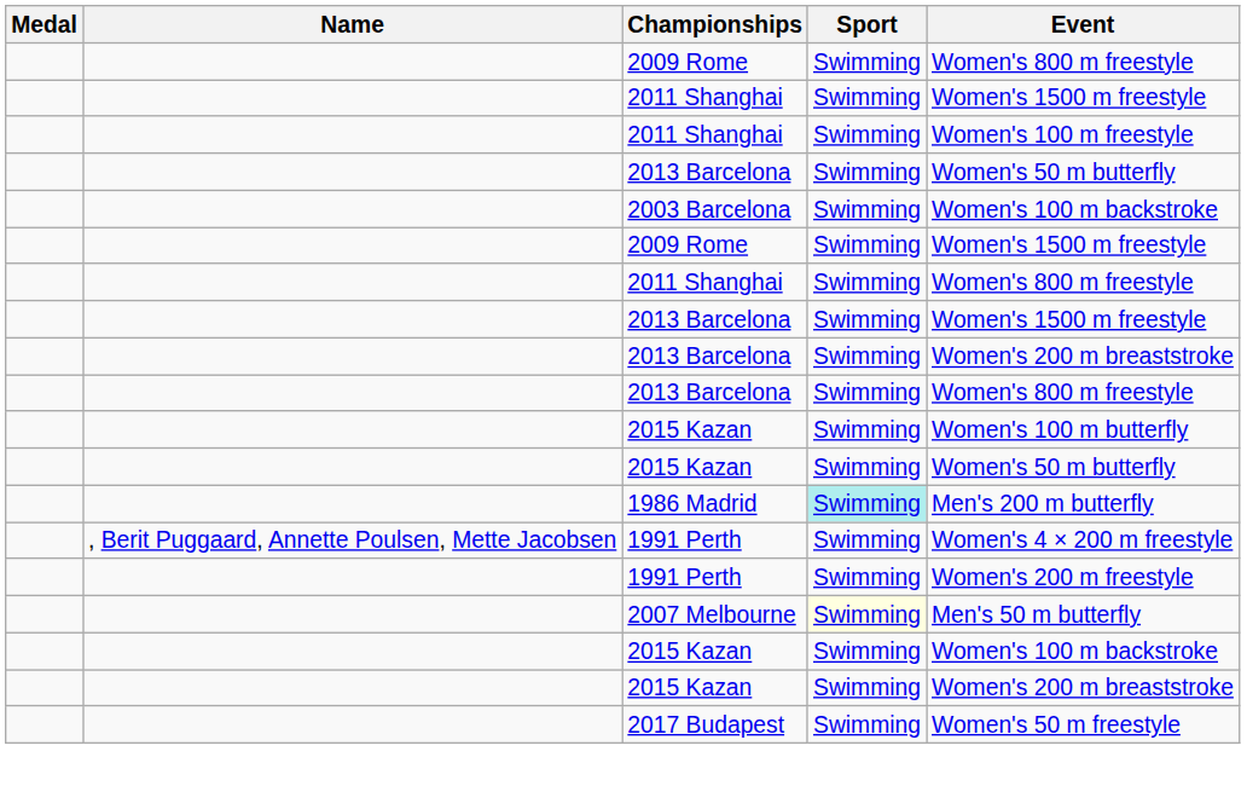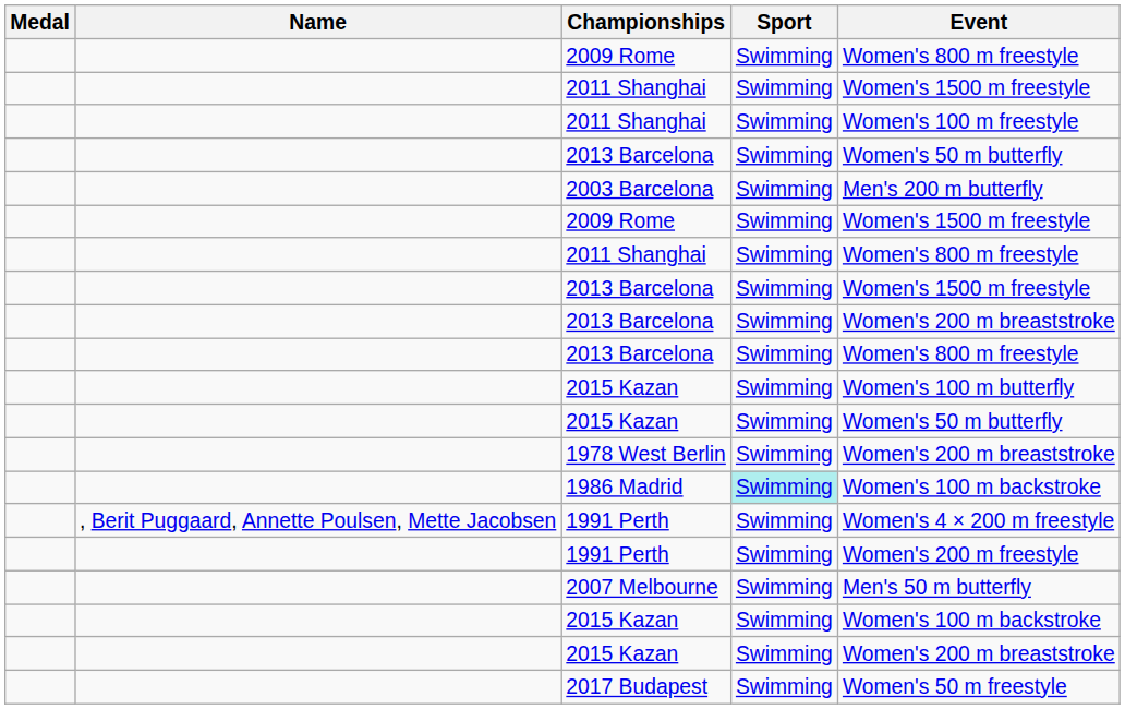2003 Barcelona | Event: Women's 100 m backstroke -> Men's 200 m butterfly
+ row: 1978 West Berlin | Swimming | Women's 200 m breaststroke
1986 Madrid | Event: Men's 200 m butterfly -> Women's 100 m backstroke
2007 Melbourne | Sport: lightyellow background -> no background
